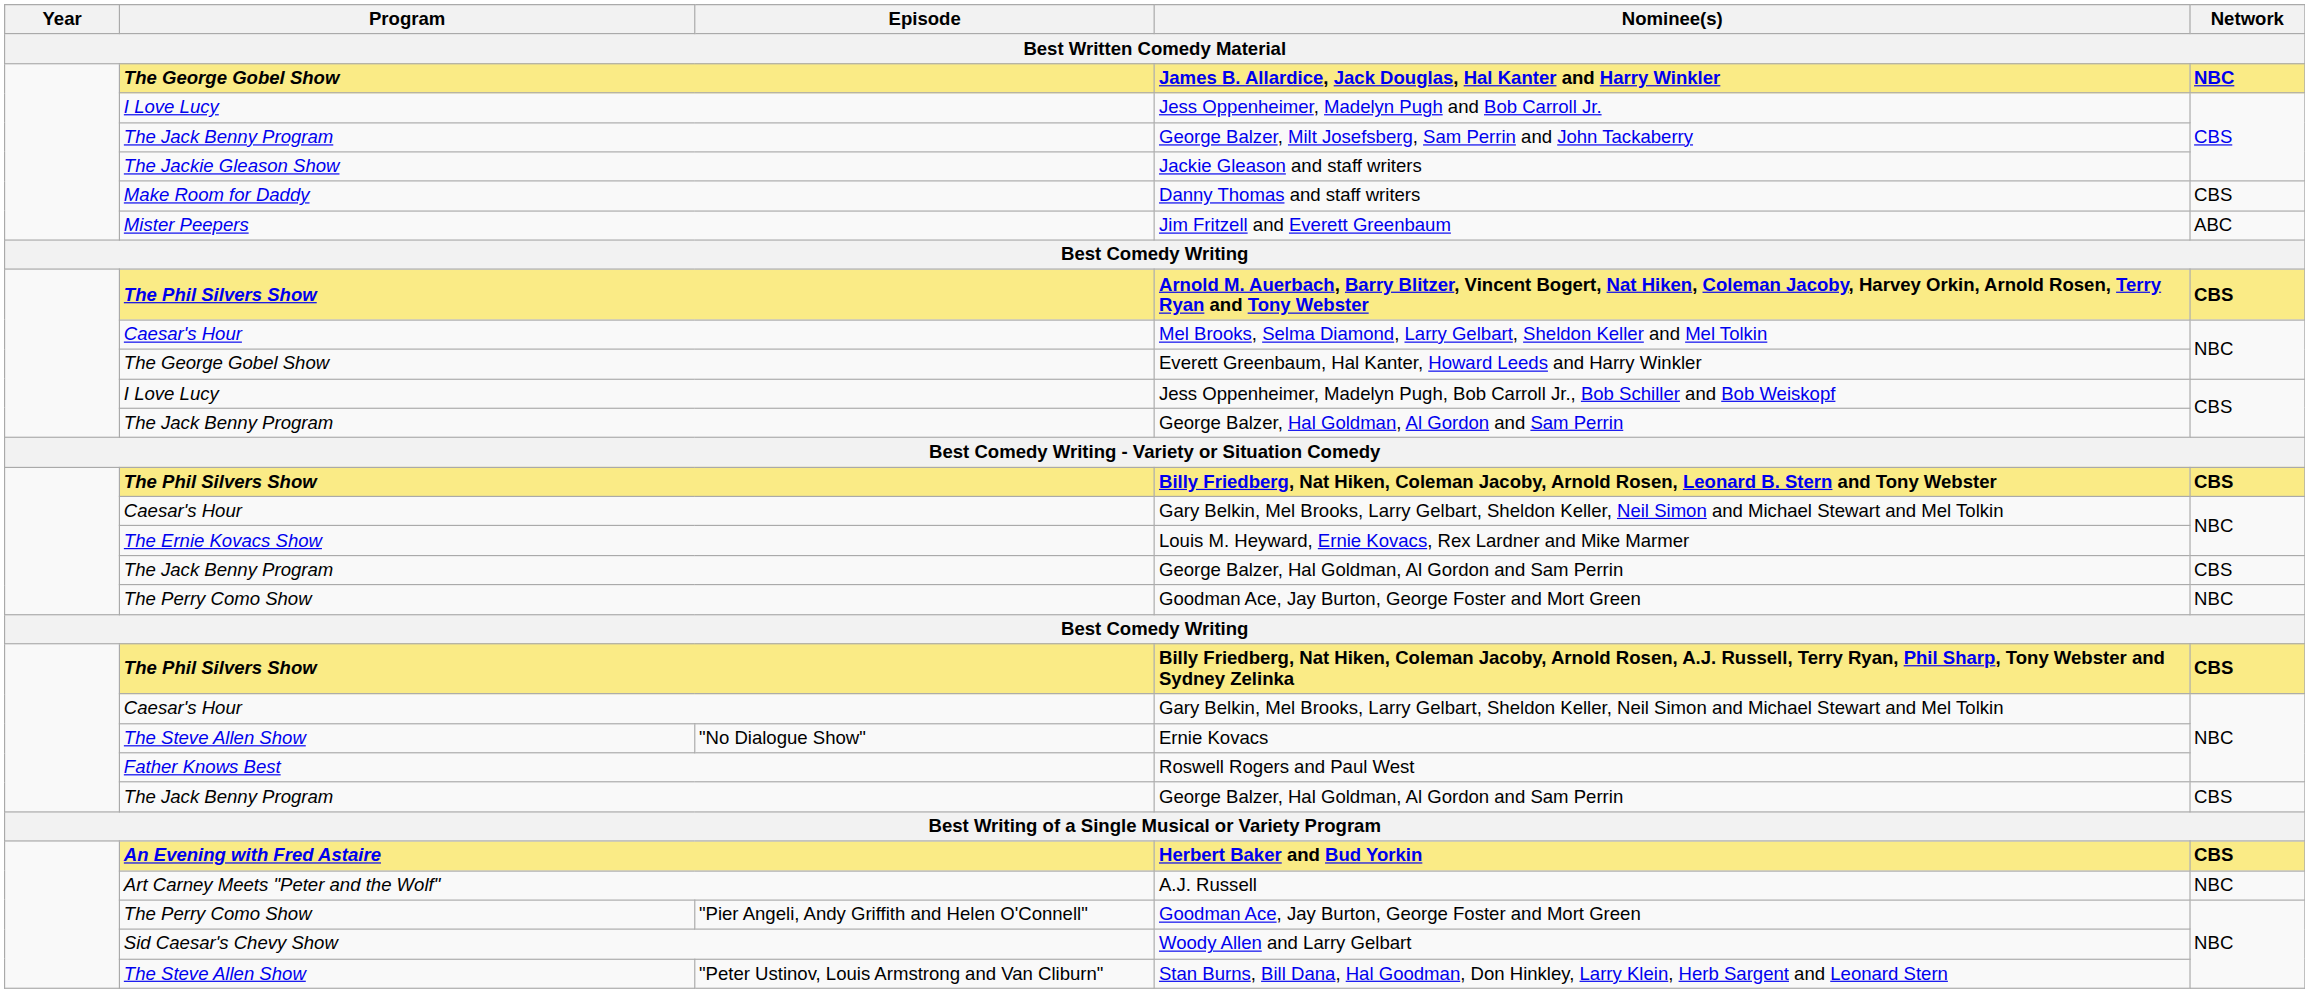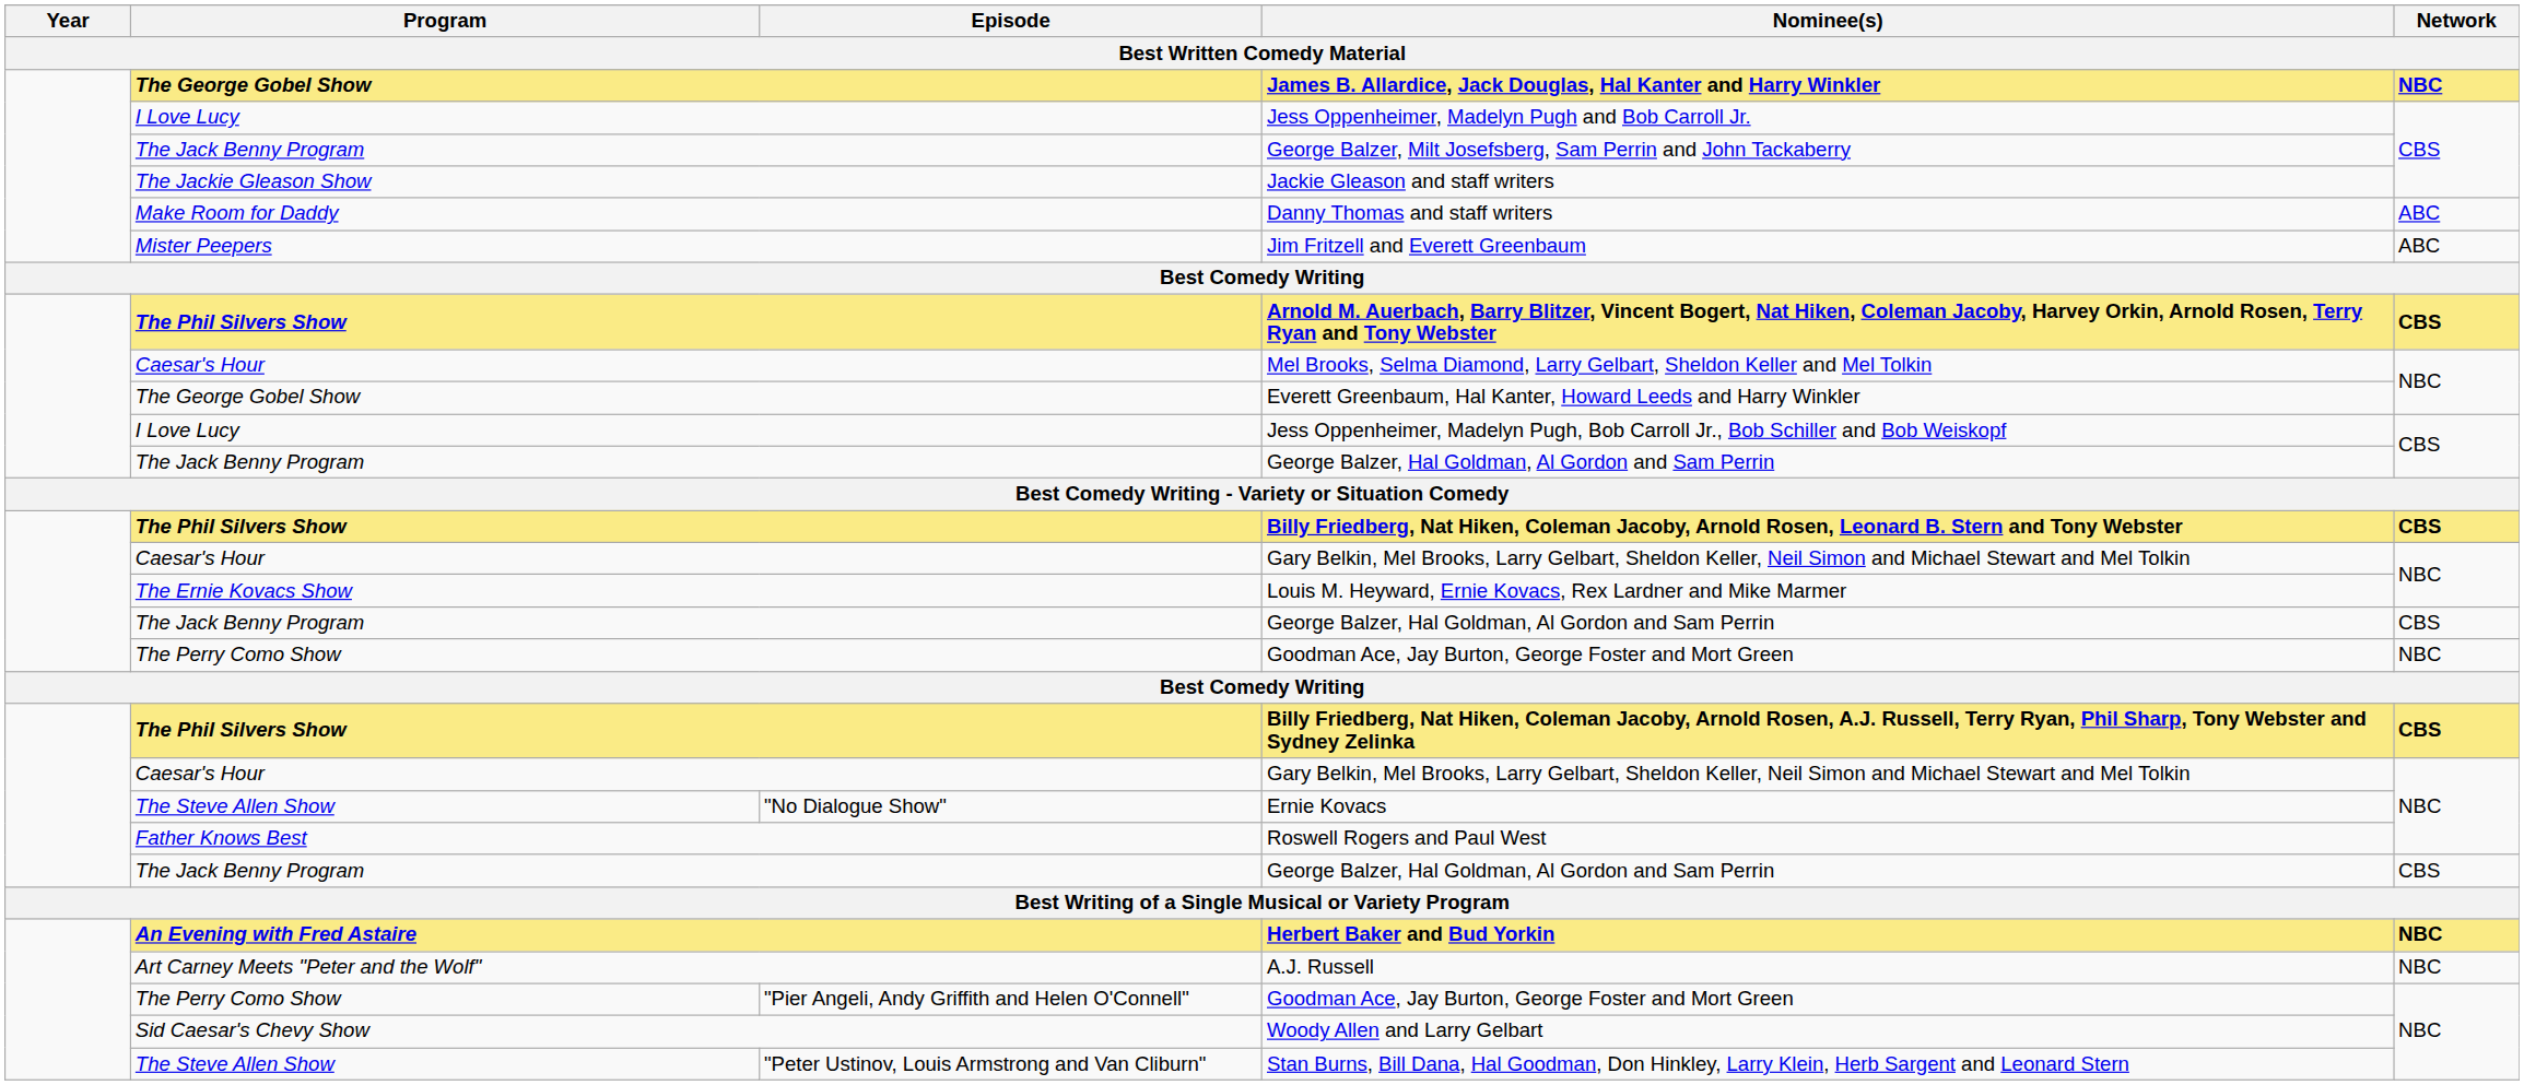Danny Thomas and staff writers | Network: CBS -> ABC
Herbert Baker and Bud Yorkin | Network: CBS -> NBC
